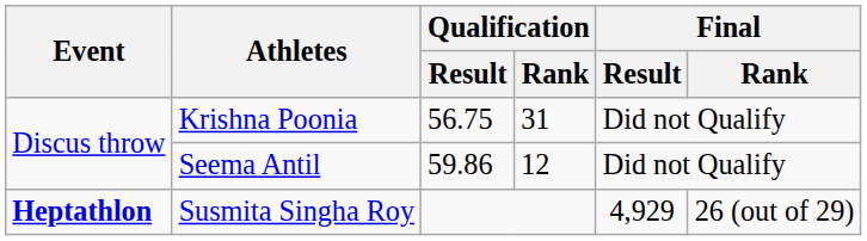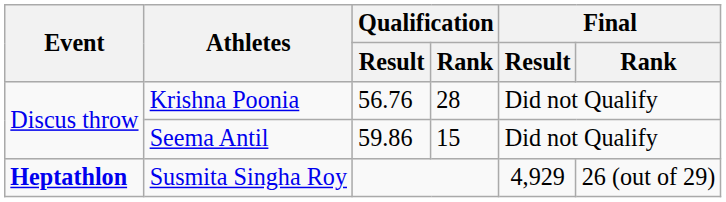Krishna Poonia | Qualification / Result: 56.75 -> 56.76
Krishna Poonia | Qualification / Rank: 31 -> 28
Seema Antil | Qualification / Rank: 12 -> 15
